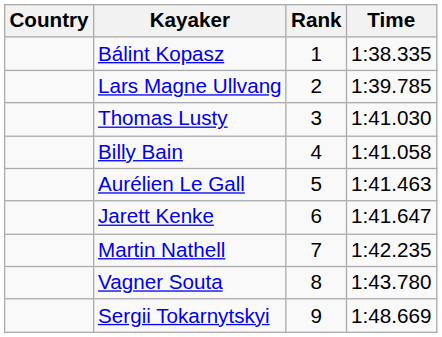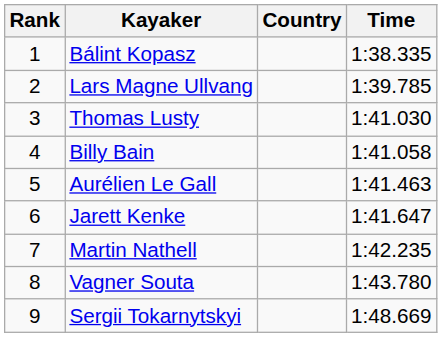columns swapped: Rank <-> Country
